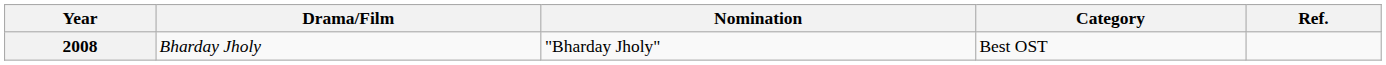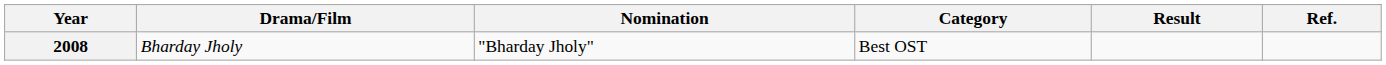+ column: Result
